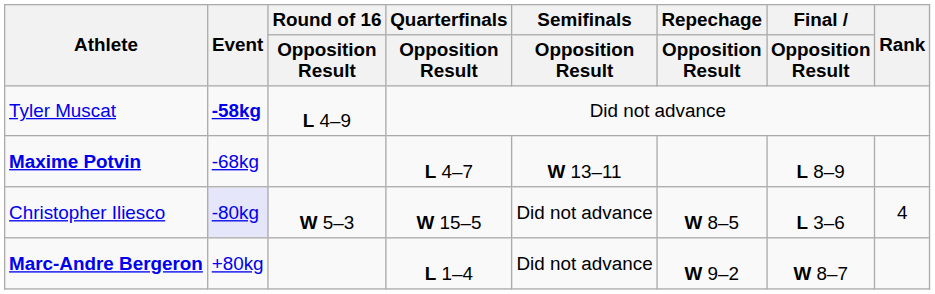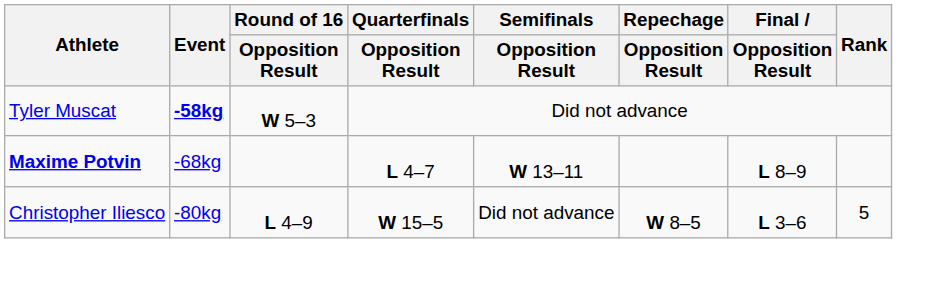Tyler Muscat | Round of 16 / Opposition Result: L 4–9 -> W 5–3
Christopher Iliesco | Event: lavender background -> no background
Christopher Iliesco | Round of 16 / Opposition Result: W 5–3 -> L 4–9
Christopher Iliesco | Rank: 4 -> 5
- row: Marc-Andre Bergeron | +80kg | L 1–4 | Did not advance | W 9–2 | W 8–7
